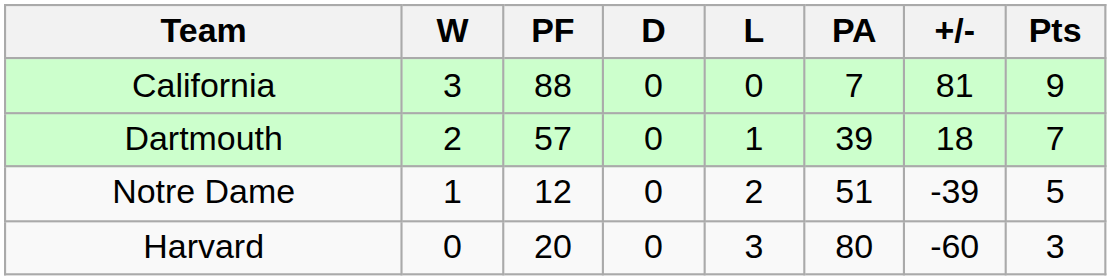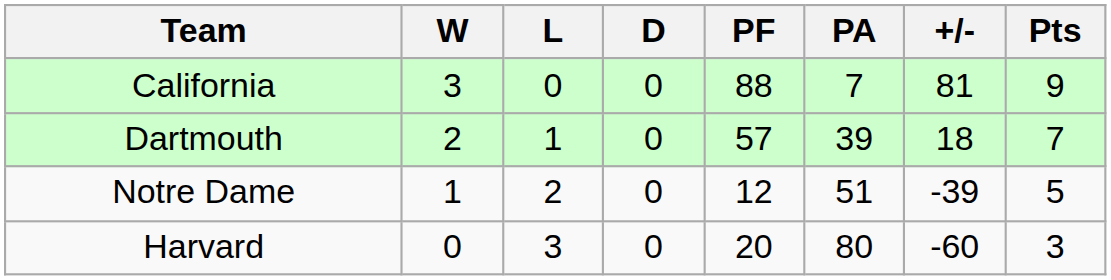columns swapped: L <-> PF
